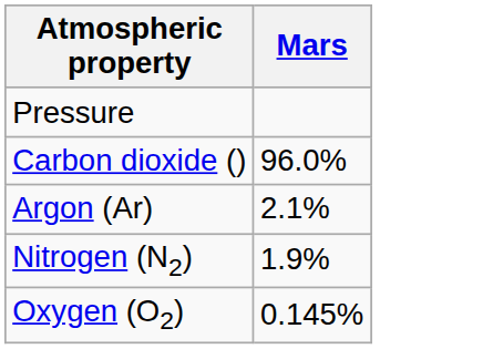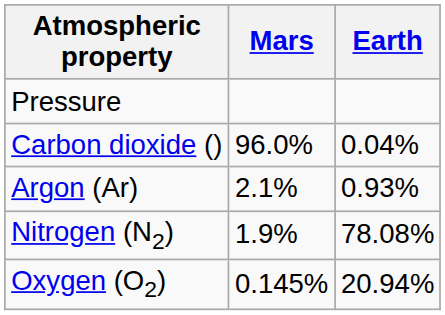+ column: Earth | 0.04% | 0.93% | 78.08% | 20.94%
